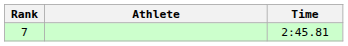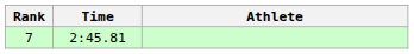columns swapped: Athlete <-> Time
